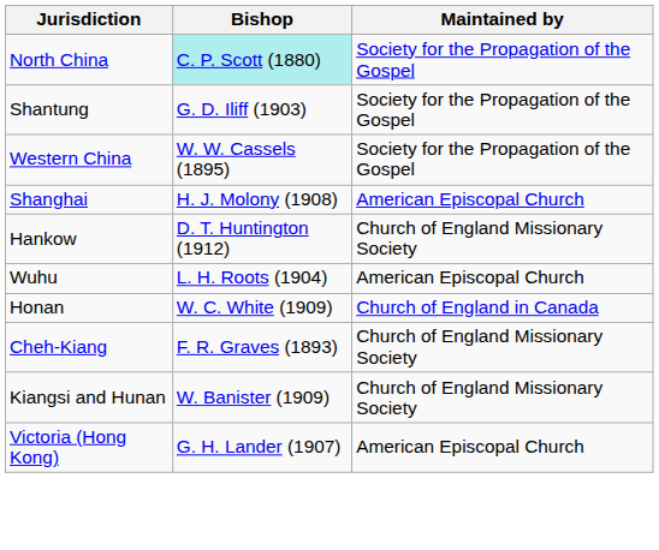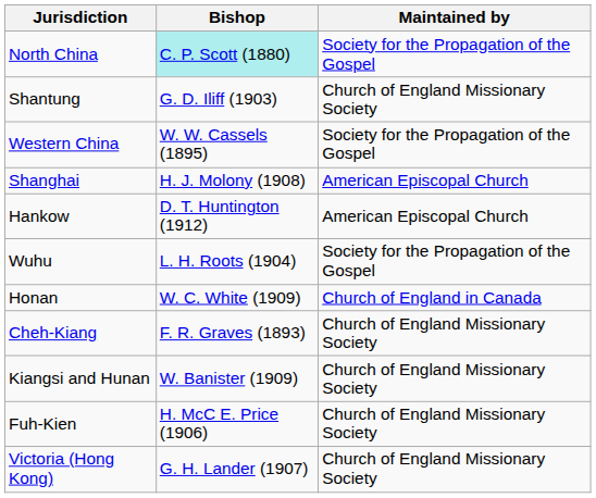Shantung | Maintained by: Society for the Propagation of the Gospel -> Church of England Missionary Society
Hankow | Maintained by: Church of England Missionary Society -> American Episcopal Church
Wuhu | Maintained by: American Episcopal Church -> Society for the Propagation of the Gospel
+ row: Fuh-Kien | H. McC E. Price (1906) | Church of England Missionary Society
Victoria (Hong Kong) | Maintained by: American Episcopal Church -> Church of England Missionary Society
